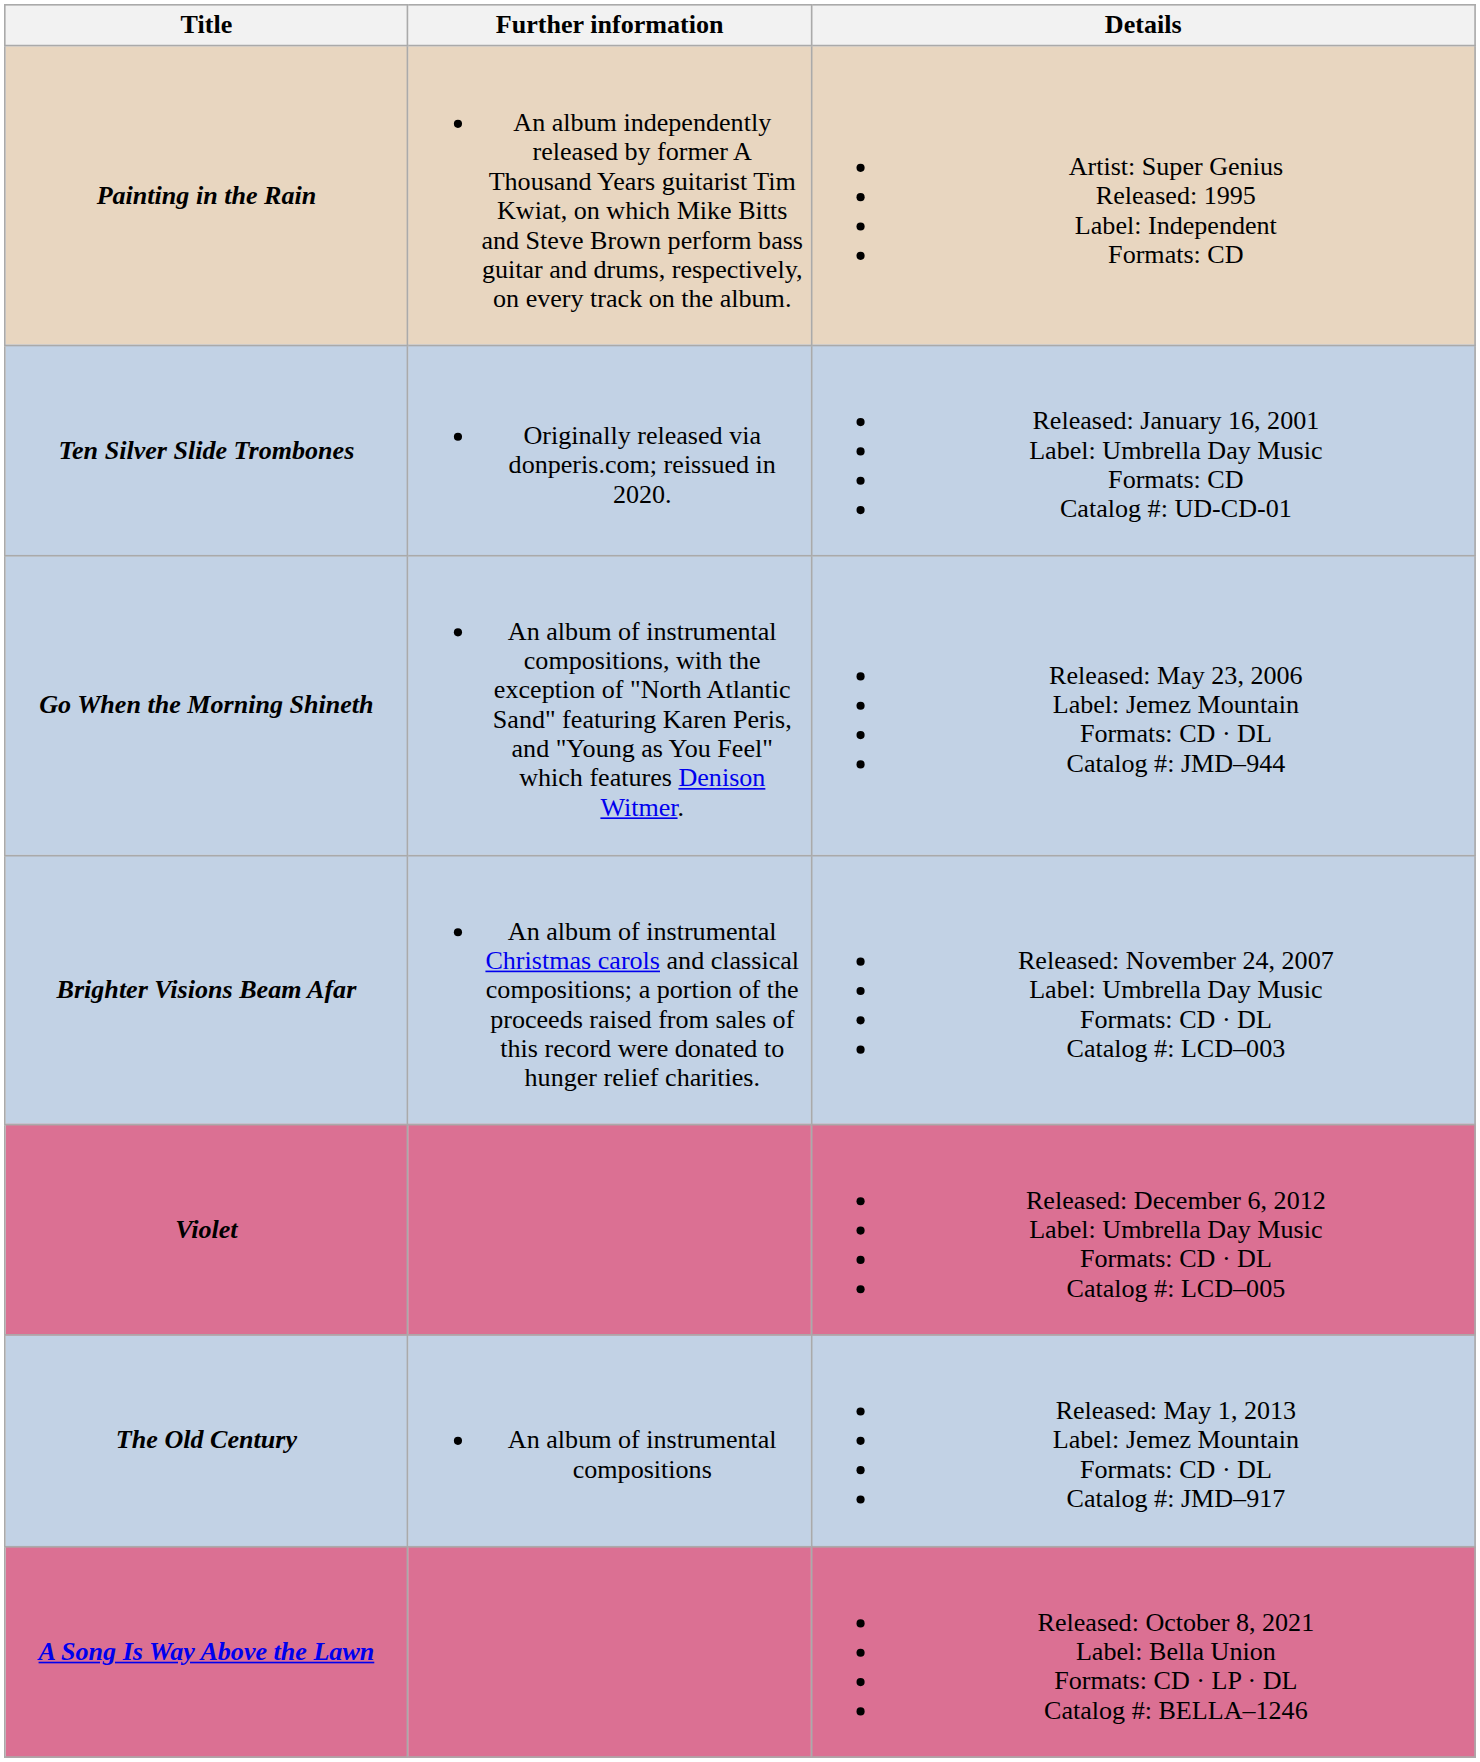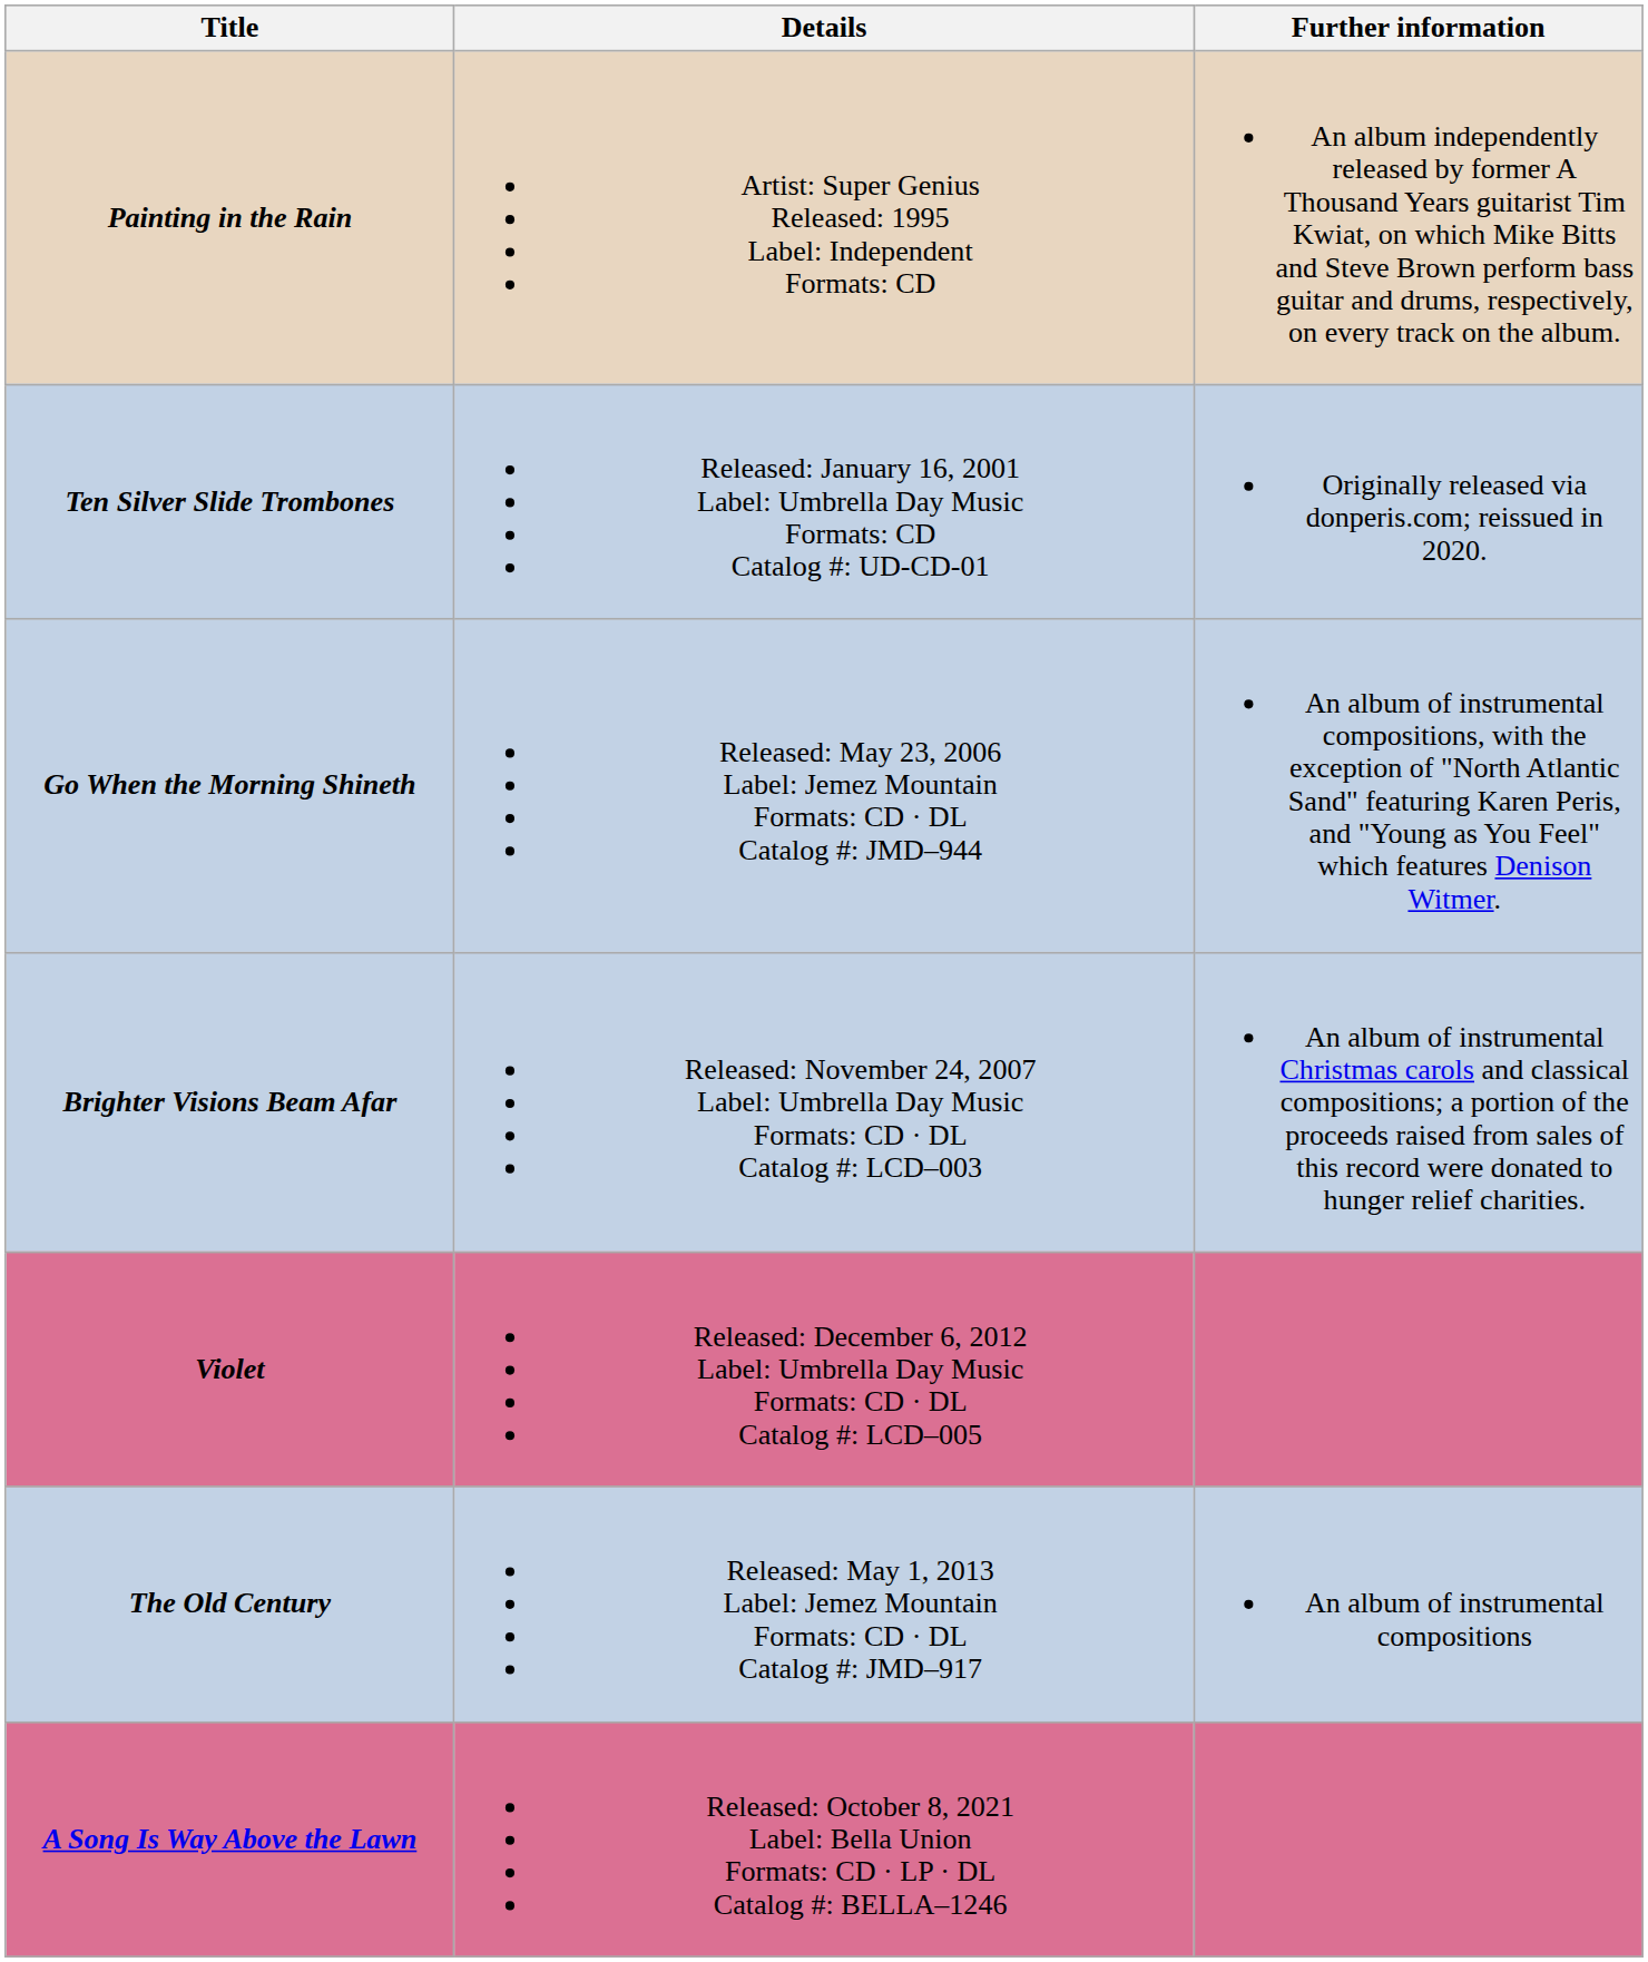columns swapped: Details <-> Further information
